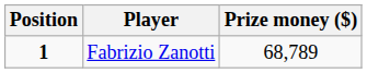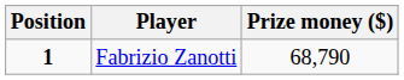Fabrizio Zanotti | Prize money ($): 68,789 -> 68,790
